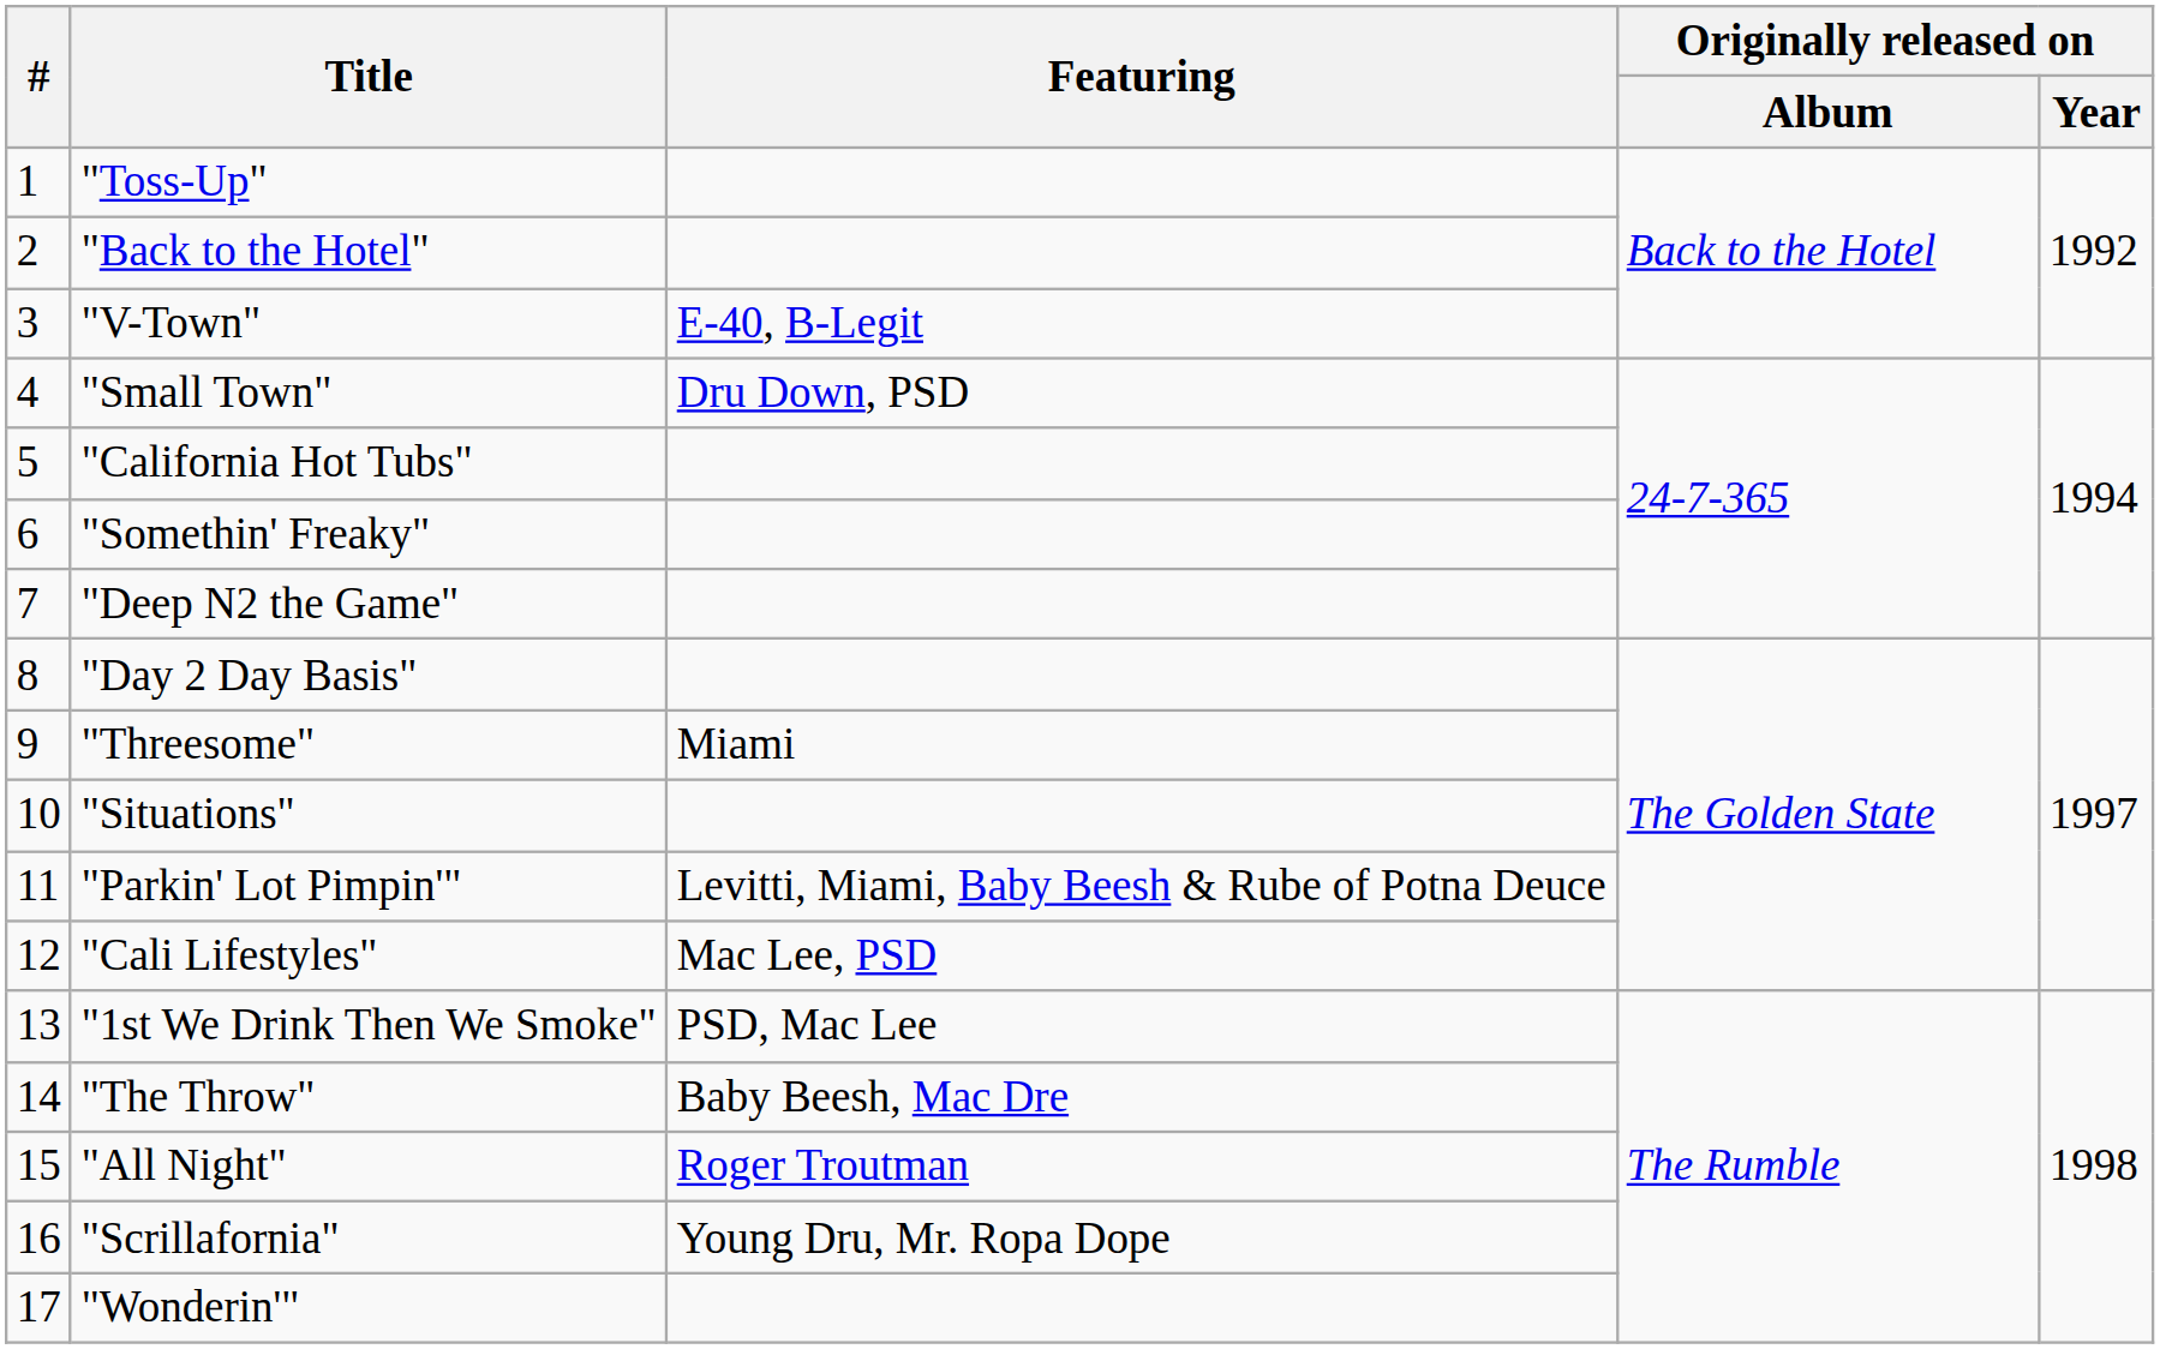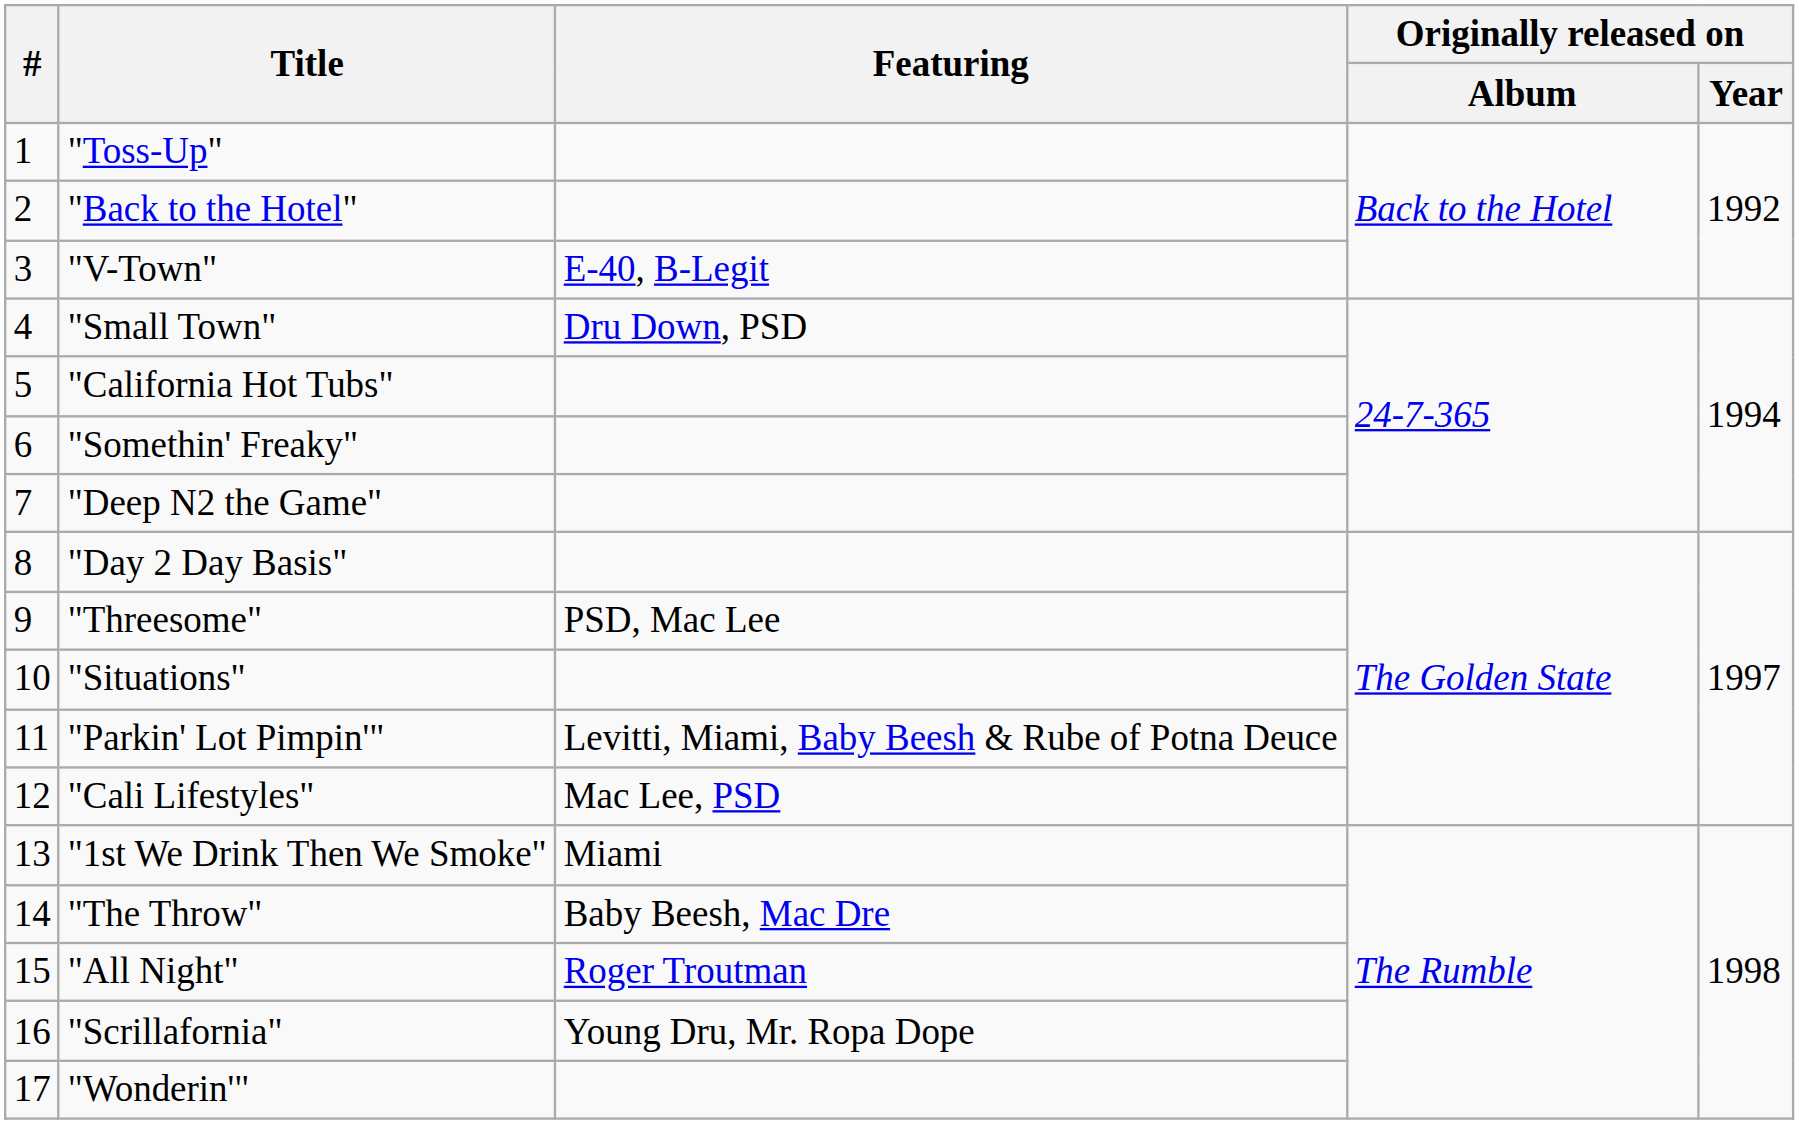"Threesome" | Featuring: Miami -> PSD, Mac Lee
"1st We Drink Then We Smoke" | Featuring: PSD, Mac Lee -> Miami
